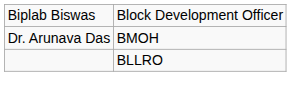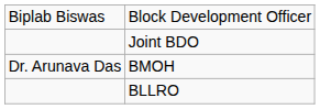+ row: Joint BDO
